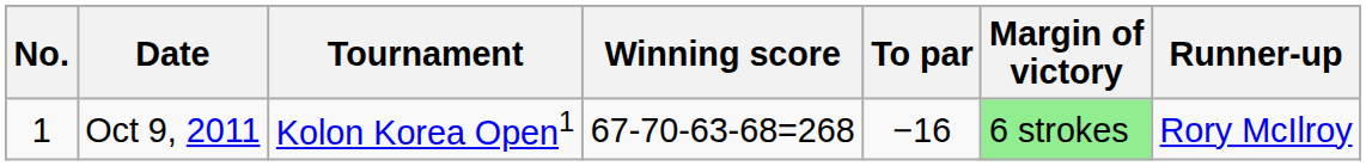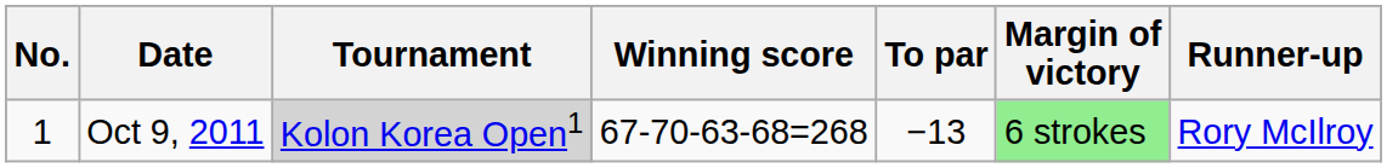Oct 9, 2011 | Tournament: no background -> lightgrey background
Oct 9, 2011 | To par: −16 -> −13
